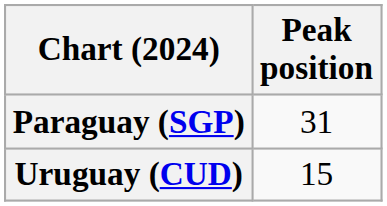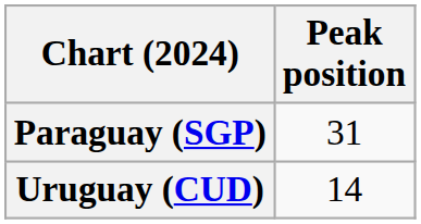Uruguay (CUD) | Peak position: 15 -> 14
